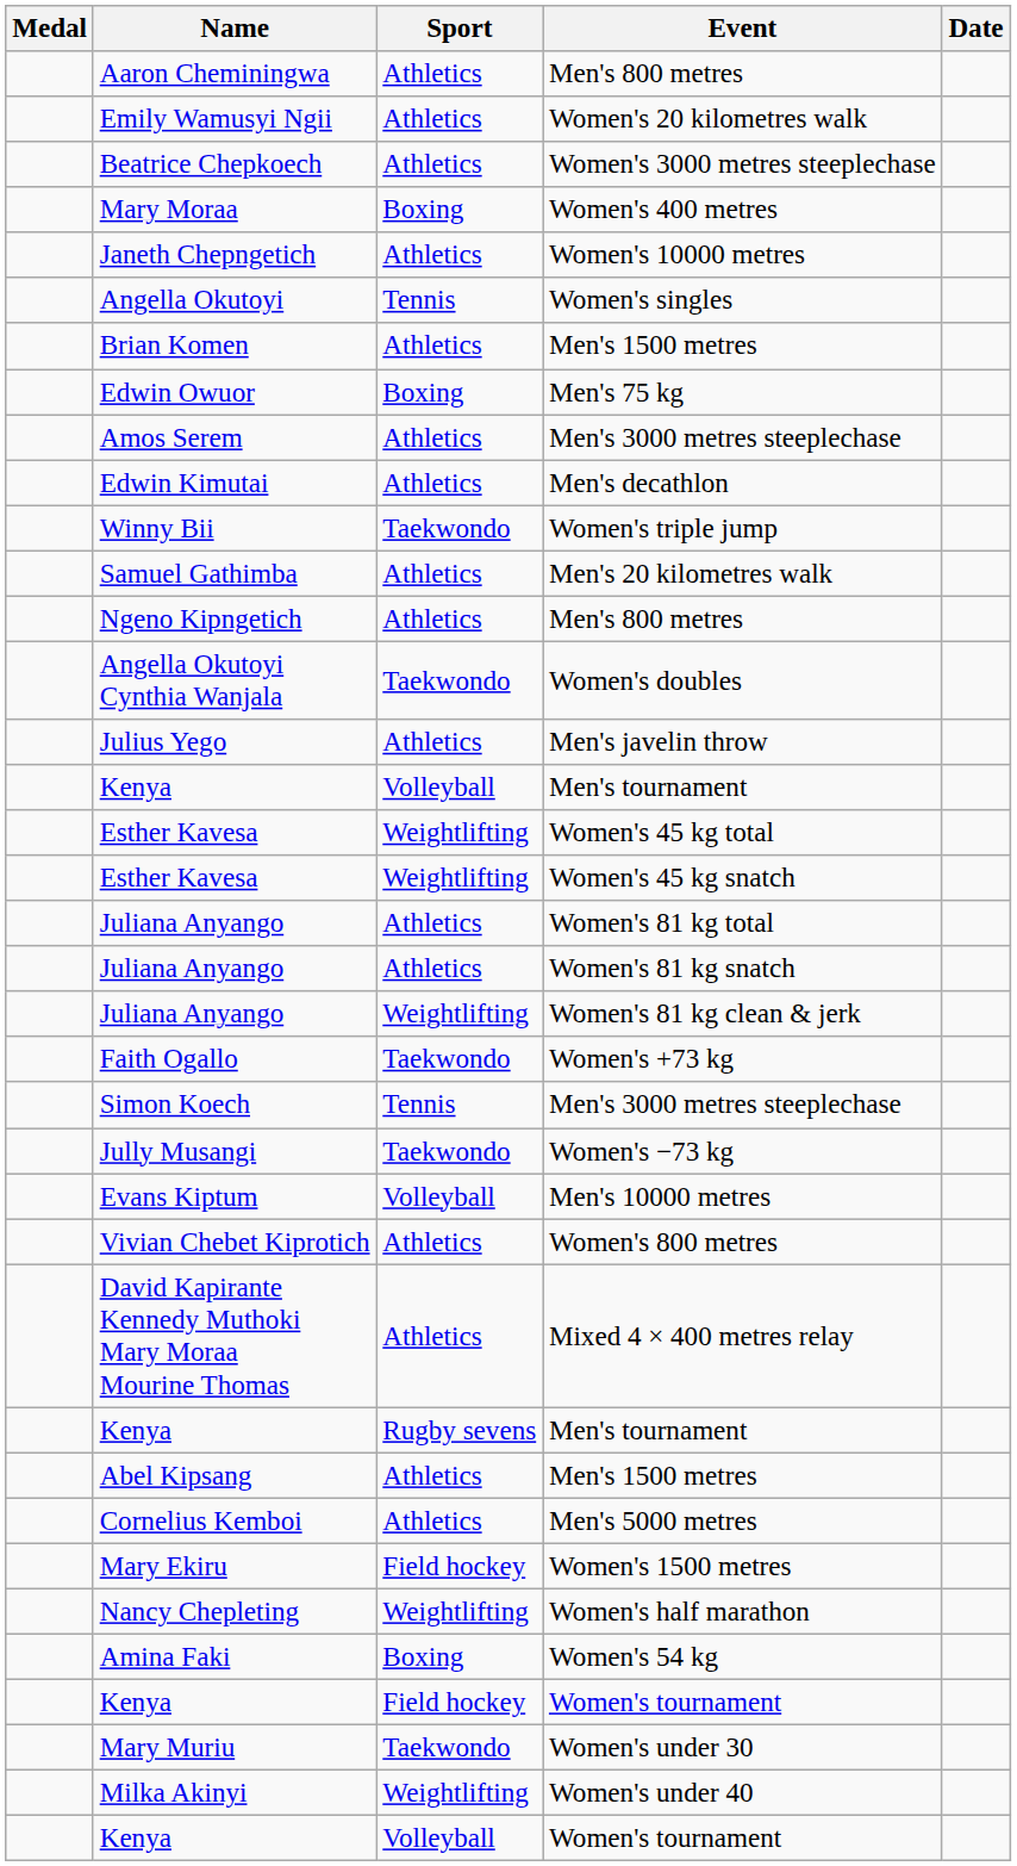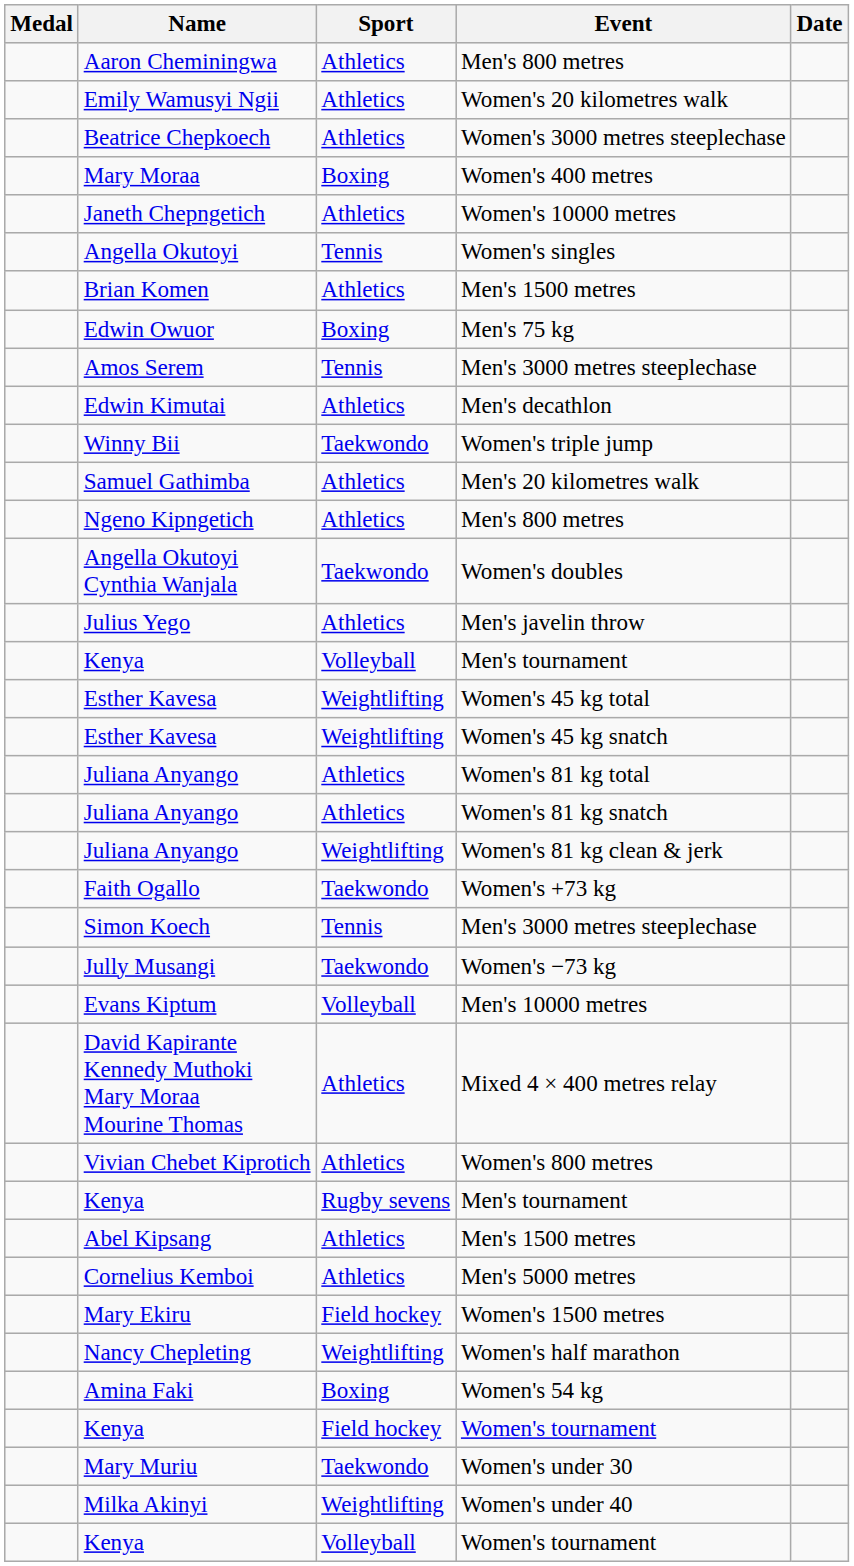Amos Serem / Men's 3000 metres steeplechase | Sport: Athletics -> Tennis
rows swapped: Women's 800 metres <-> Mixed 4 × 400 metres relay
